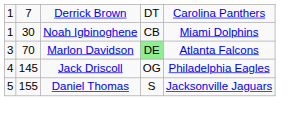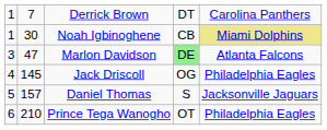Noah Igbinoghene | column 5: no background -> khaki background
Marlon Davidson | column 2: 70 -> 47
Daniel Thomas | column 2: 155 -> 157
+ row: 6 | 210 | Prince Tega Wanogho | OT | Philadelphia Eagles
